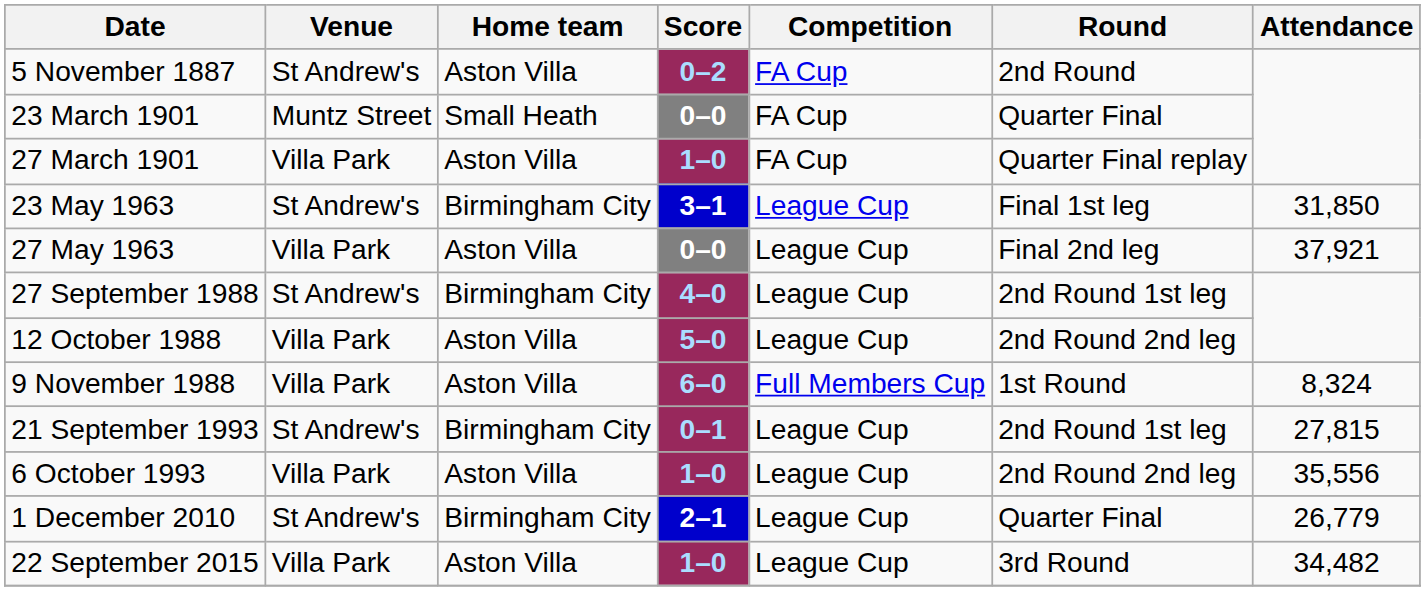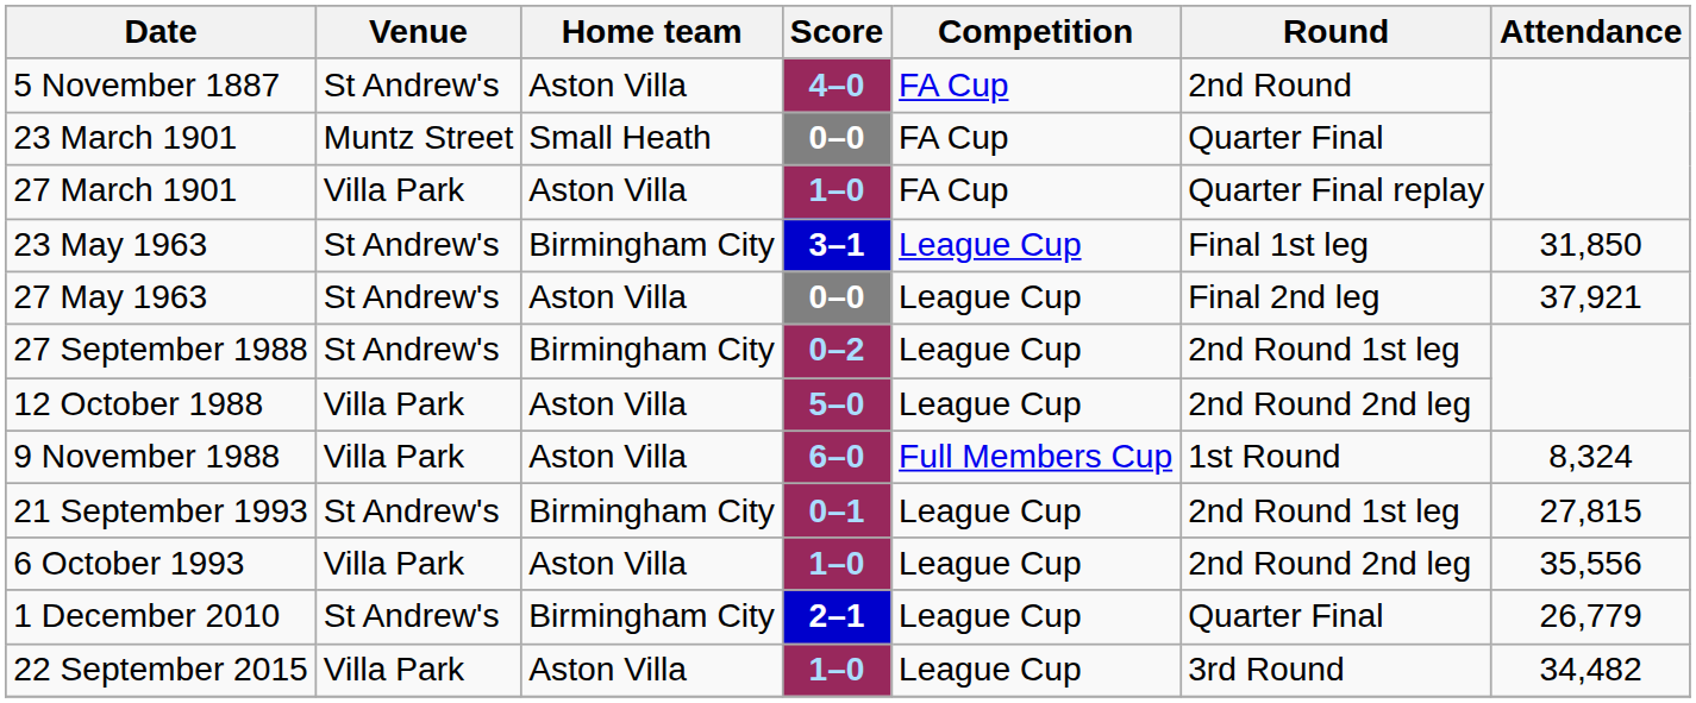5 November 1887 | Score: 0–2 -> 4–0
27 May 1963 | Venue: Villa Park -> St Andrew's
27 September 1988 | Score: 4–0 -> 0–2
